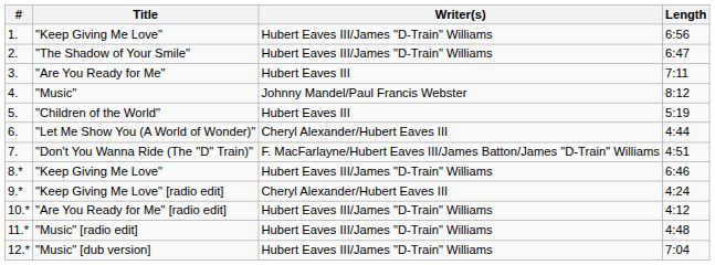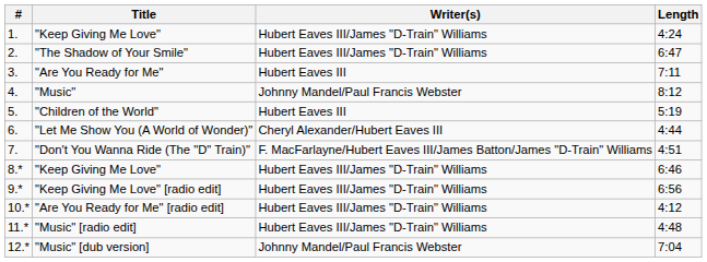1. / "Keep Giving Me Love" | Length: 6:56 -> 4:24
"Keep Giving Me Love" [radio edit] | Writer(s): Cheryl Alexander/Hubert Eaves III -> Hubert Eaves III/James "D-Train" Williams
"Keep Giving Me Love" [radio edit] | Length: 4:24 -> 6:56
"Music" [dub version] | Writer(s): Hubert Eaves III/James "D-Train" Williams -> Johnny Mandel/Paul Francis Webster
